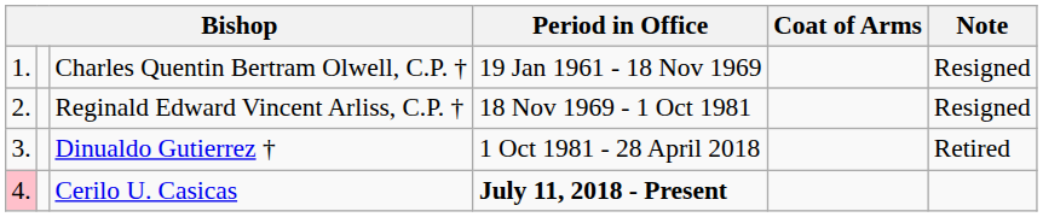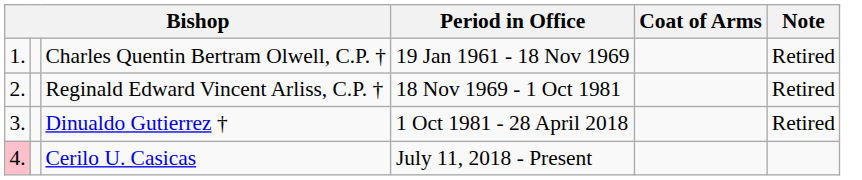Charles Quentin Bertram Olwell, C.P. † | Note: Resigned -> Retired
Reginald Edward Vincent Arliss, C.P. † | Note: Resigned -> Retired
Cerilo U. Casicas | Period in Office: bold -> normal
